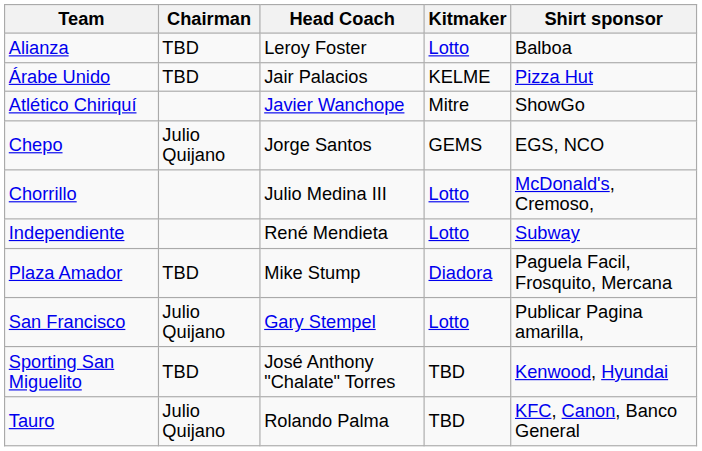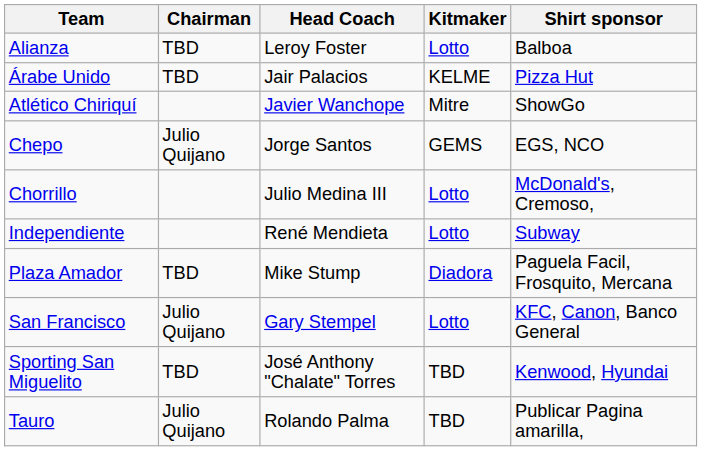San Francisco | Shirt sponsor: Publicar Pagina amarilla, -> KFC, Canon, Banco General
Tauro | Shirt sponsor: KFC, Canon, Banco General -> Publicar Pagina amarilla,
